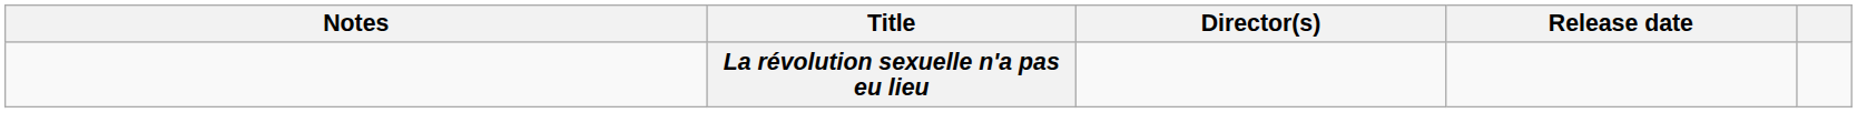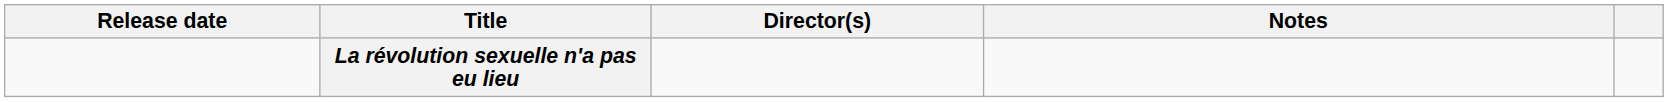columns swapped: Release date <-> Notes
